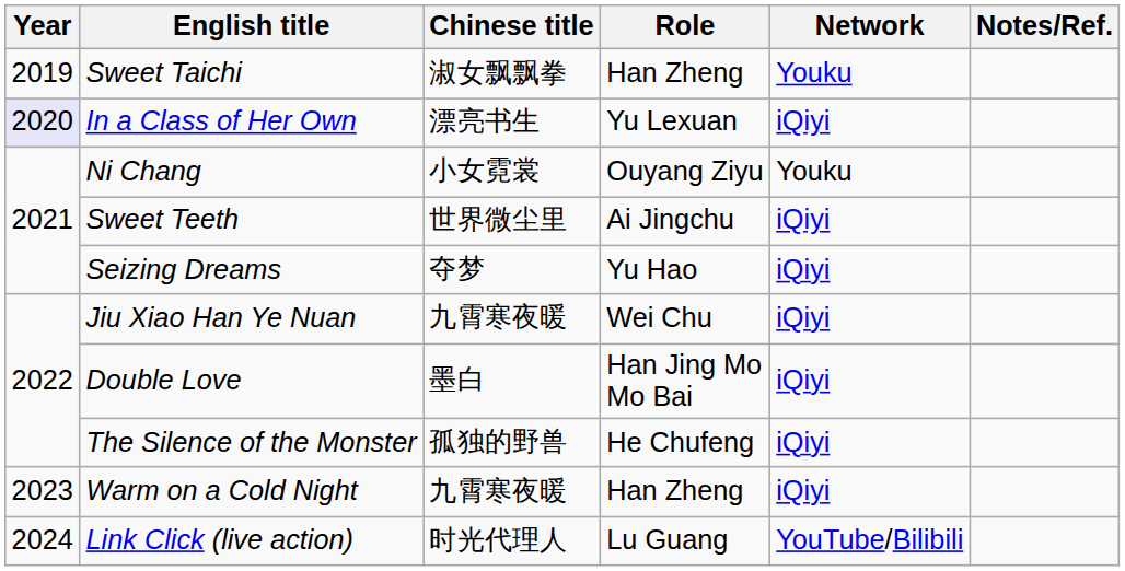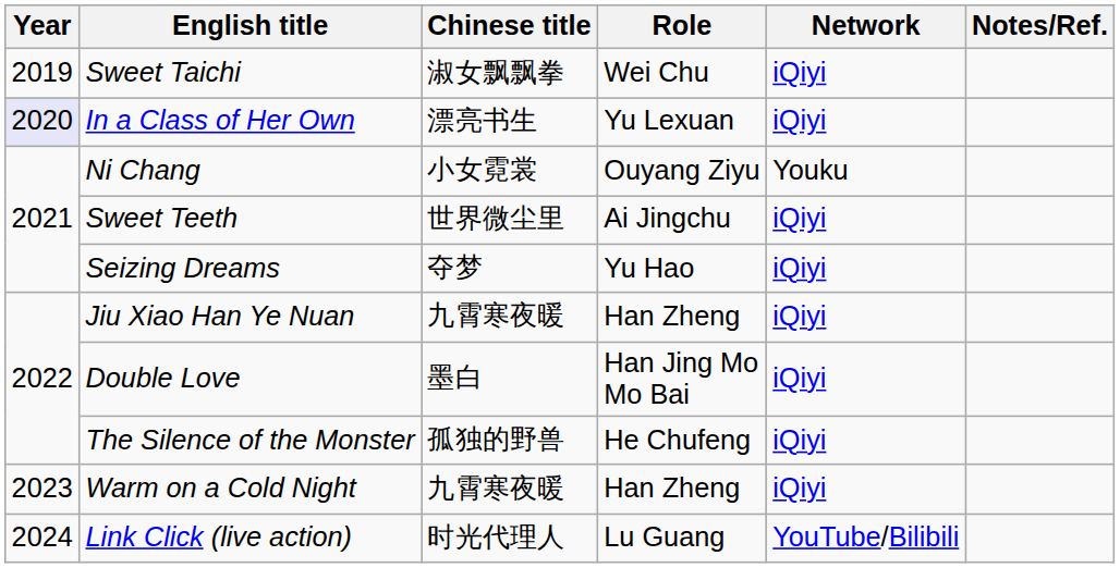Sweet Taichi | Role: Han Zheng -> Wei Chu
Sweet Taichi | Network: Youku -> iQiyi
Jiu Xiao Han Ye Nuan | Role: Wei Chu -> Han Zheng
